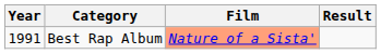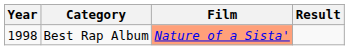Best Rap Album | Year: 1991 -> 1998
